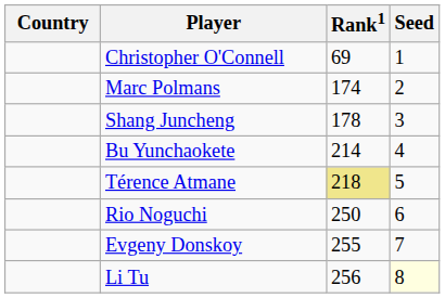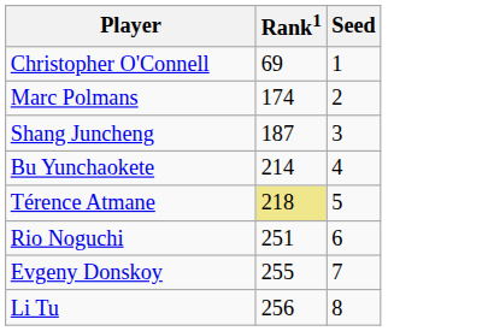- column: Country
Shang Juncheng | Rank1: 178 -> 187
Rio Noguchi | Rank1: 250 -> 251
Li Tu | Seed: lightyellow background -> no background
